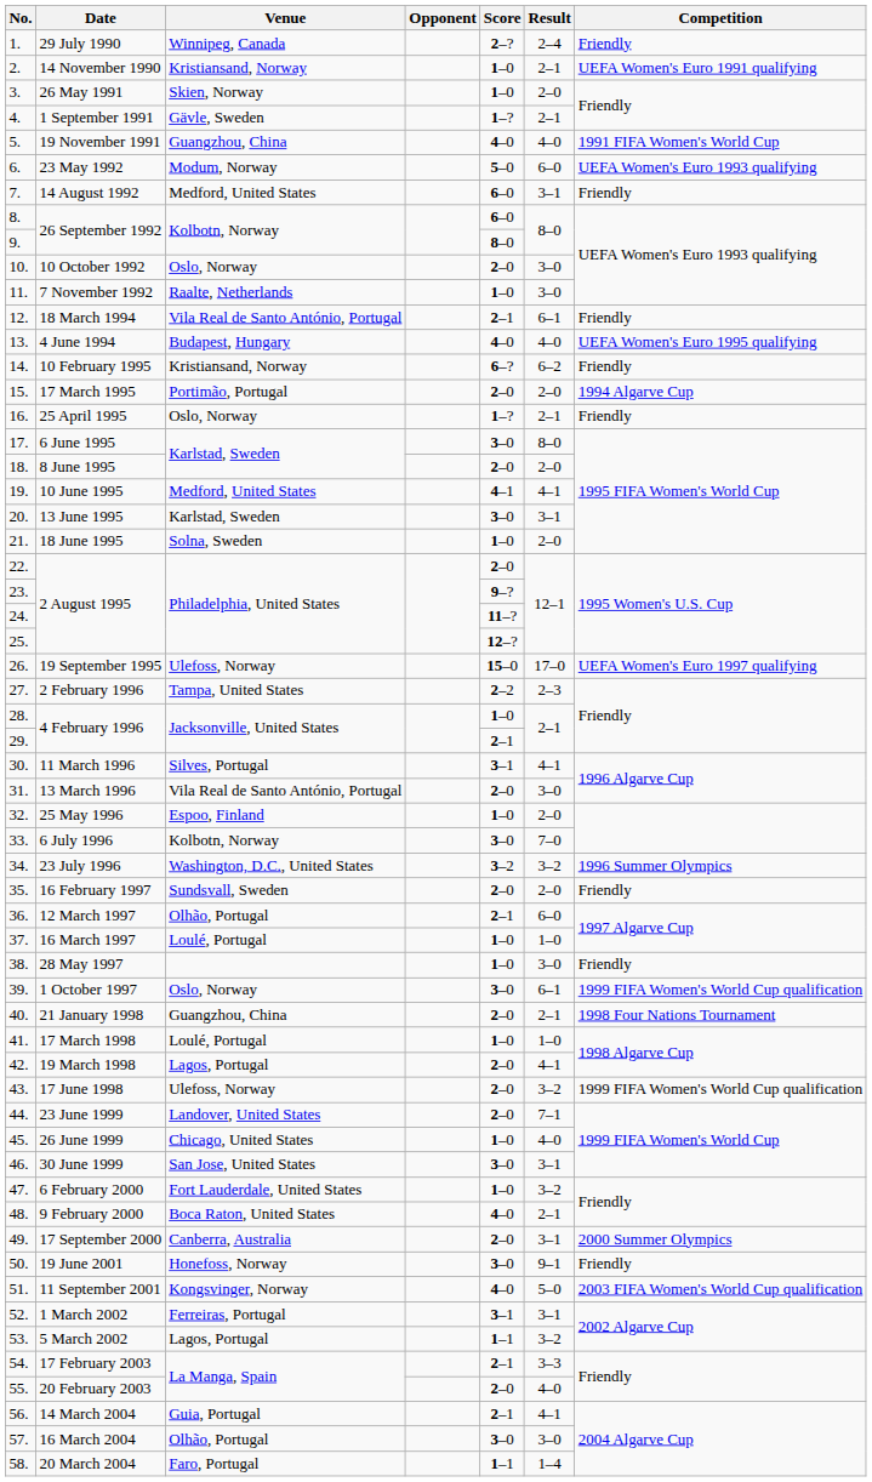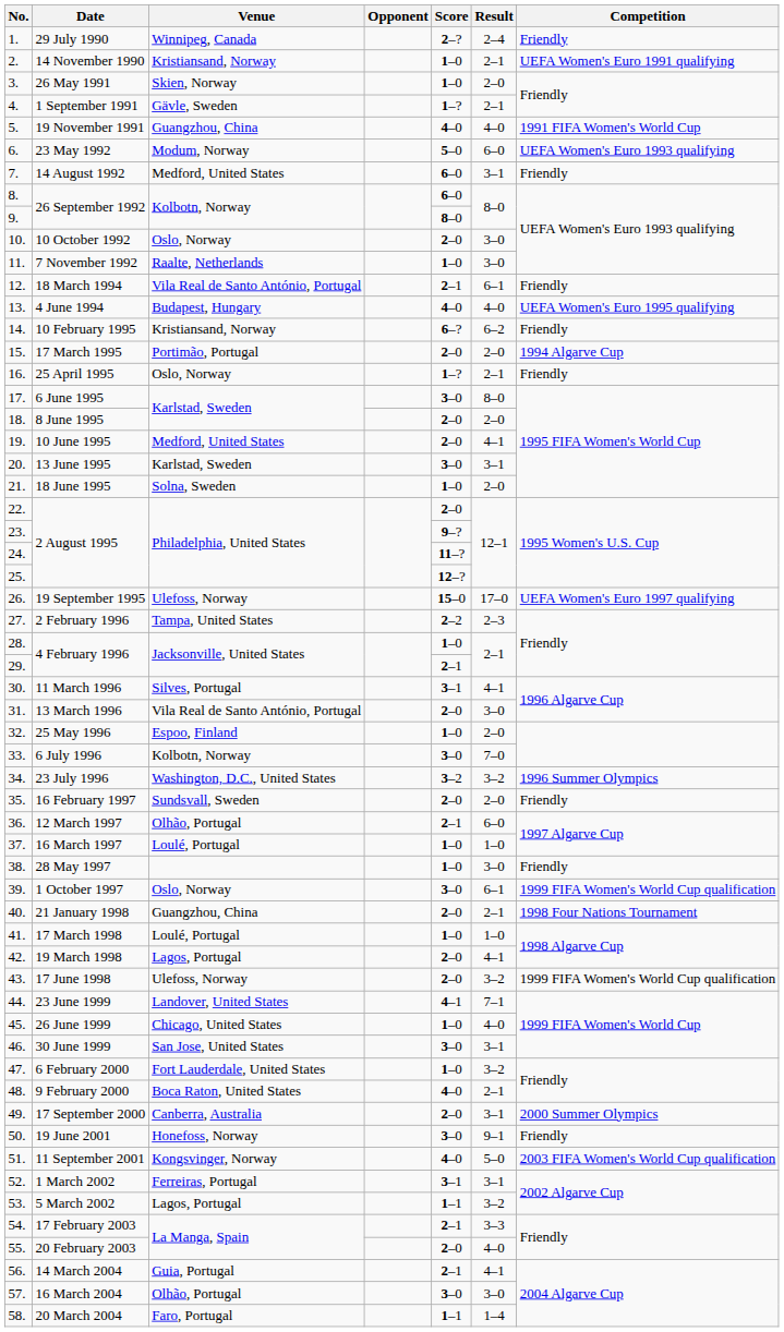10 June 1995 | Score: 4–1 -> 2–0
23 June 1999 | Score: 2–0 -> 4–1
